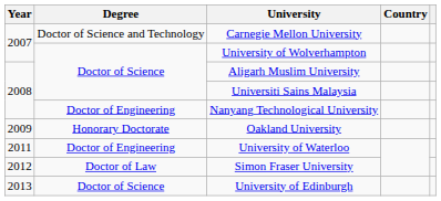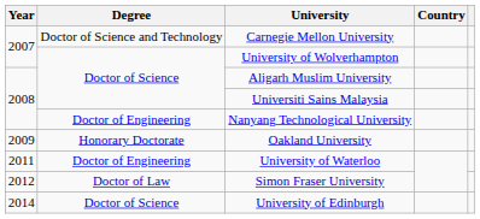University of Edinburgh | Year: 2013 -> 2014
